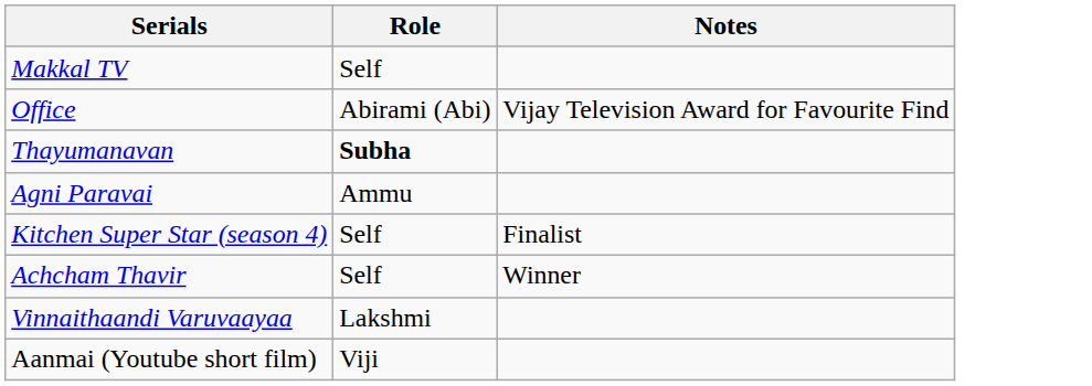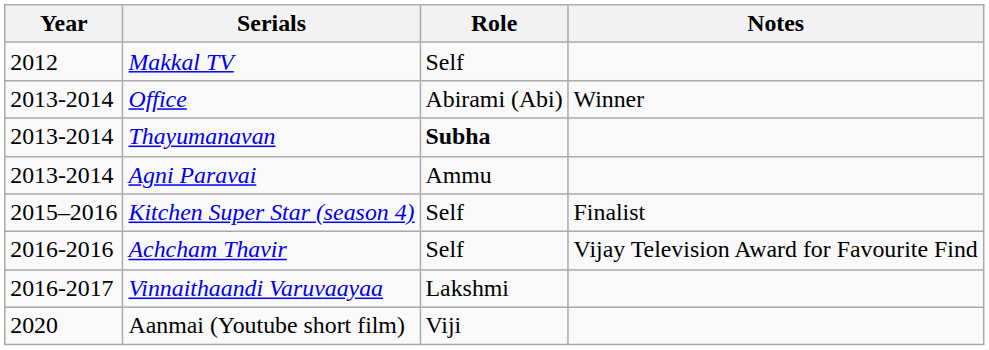+ column: Year | 2012 | 2013-2014 | 2013-2014 | 2013-2014 | 2015–2016 | 2016-2016 | 2016-2017 | 2020
Office | Notes: Vijay Television Award for Favourite Find -> Winner
Achcham Thavir | Notes: Winner -> Vijay Television Award for Favourite Find
